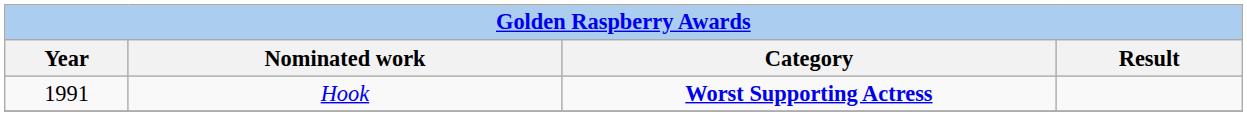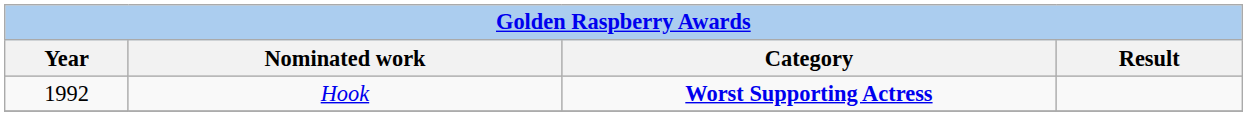Hook | Year: 1991 -> 1992
